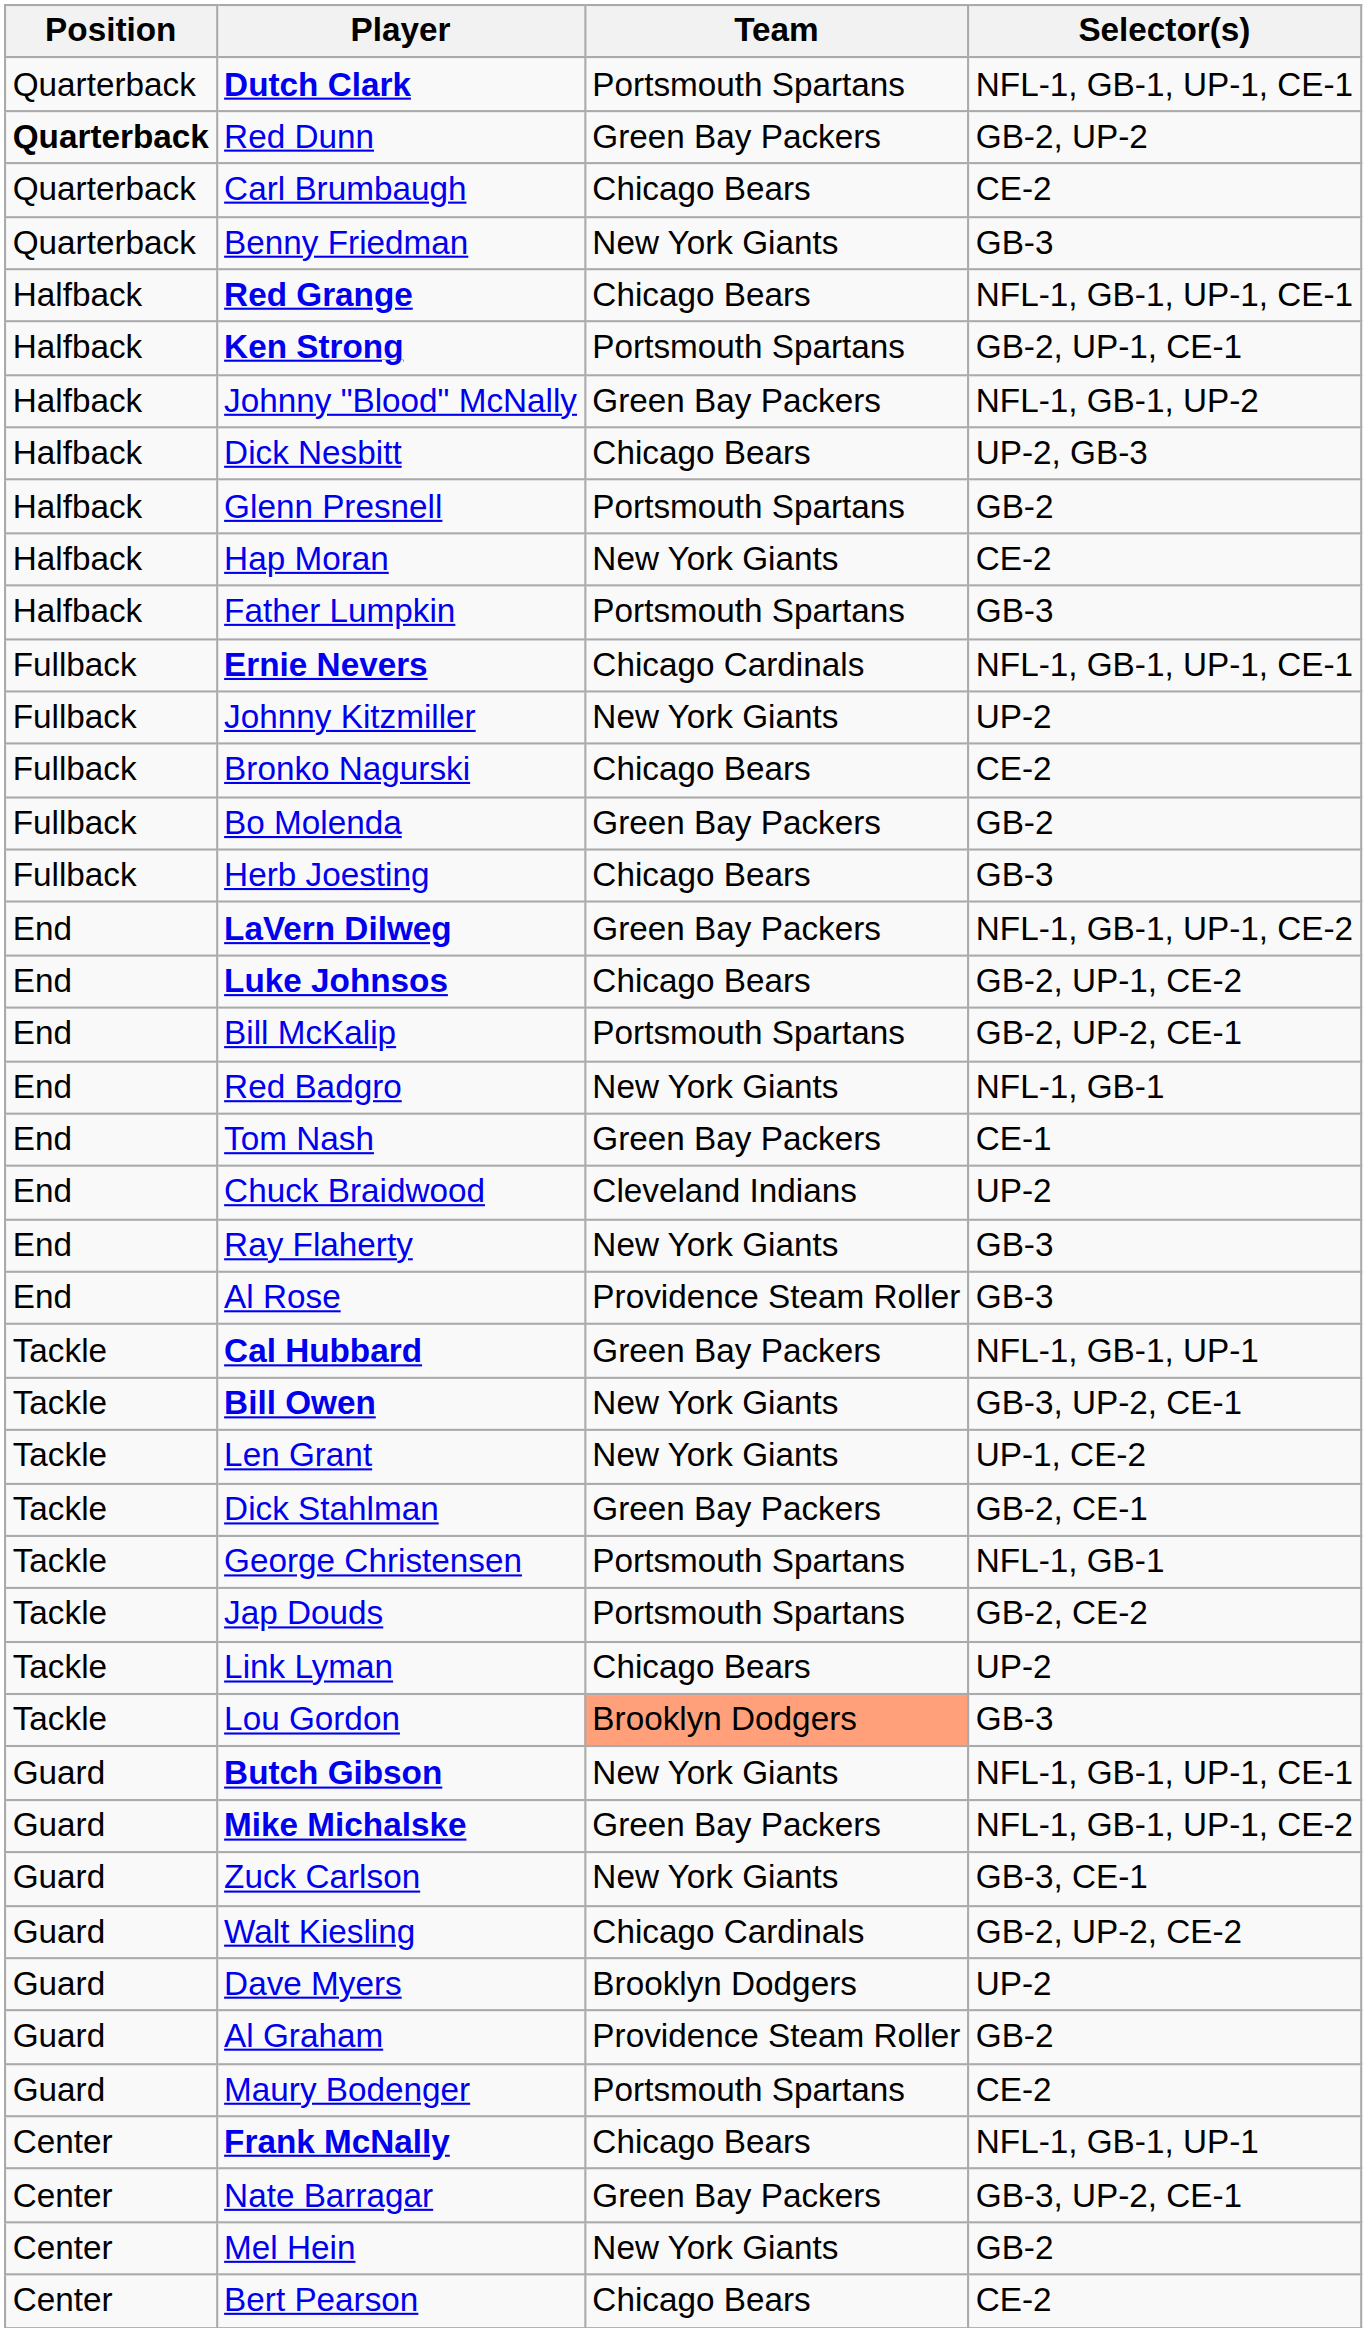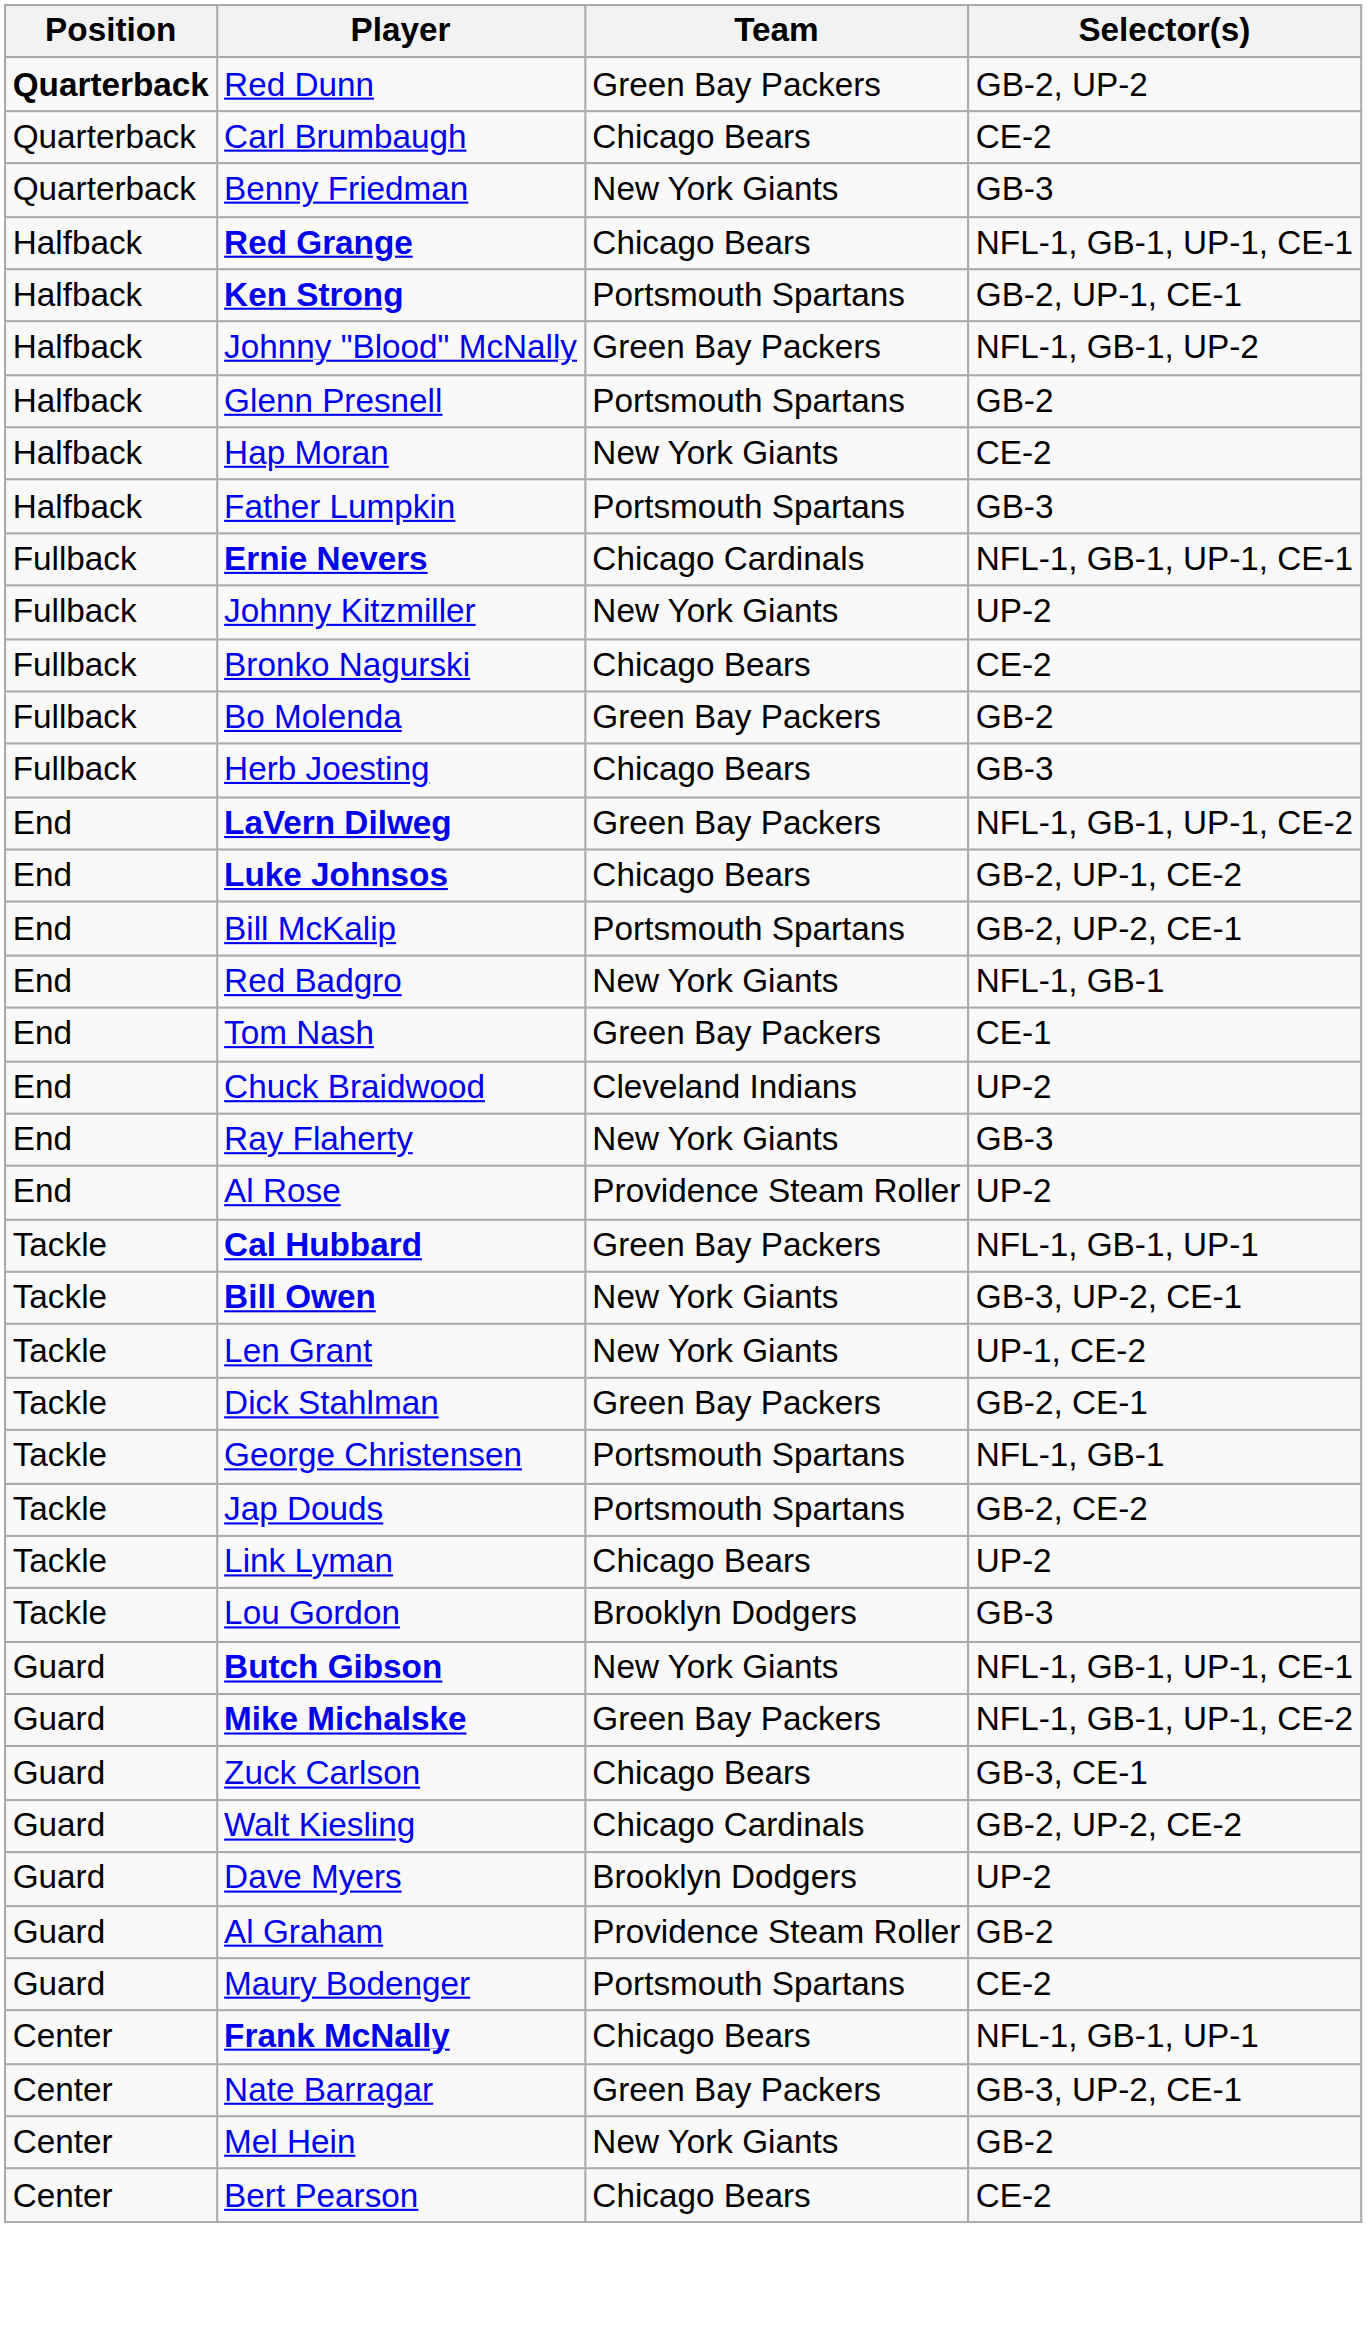- row: Quarterback | Dutch Clark | Portsmouth Spartans | NFL-1, GB-1, UP-1, CE-1
- row: Halfback | Dick Nesbitt | Chicago Bears | UP-2, GB-3
Al Rose | Selector(s): GB-3 -> UP-2
Lou Gordon | Team: lightsalmon background -> no background
Zuck Carlson | Team: New York Giants -> Chicago Bears
